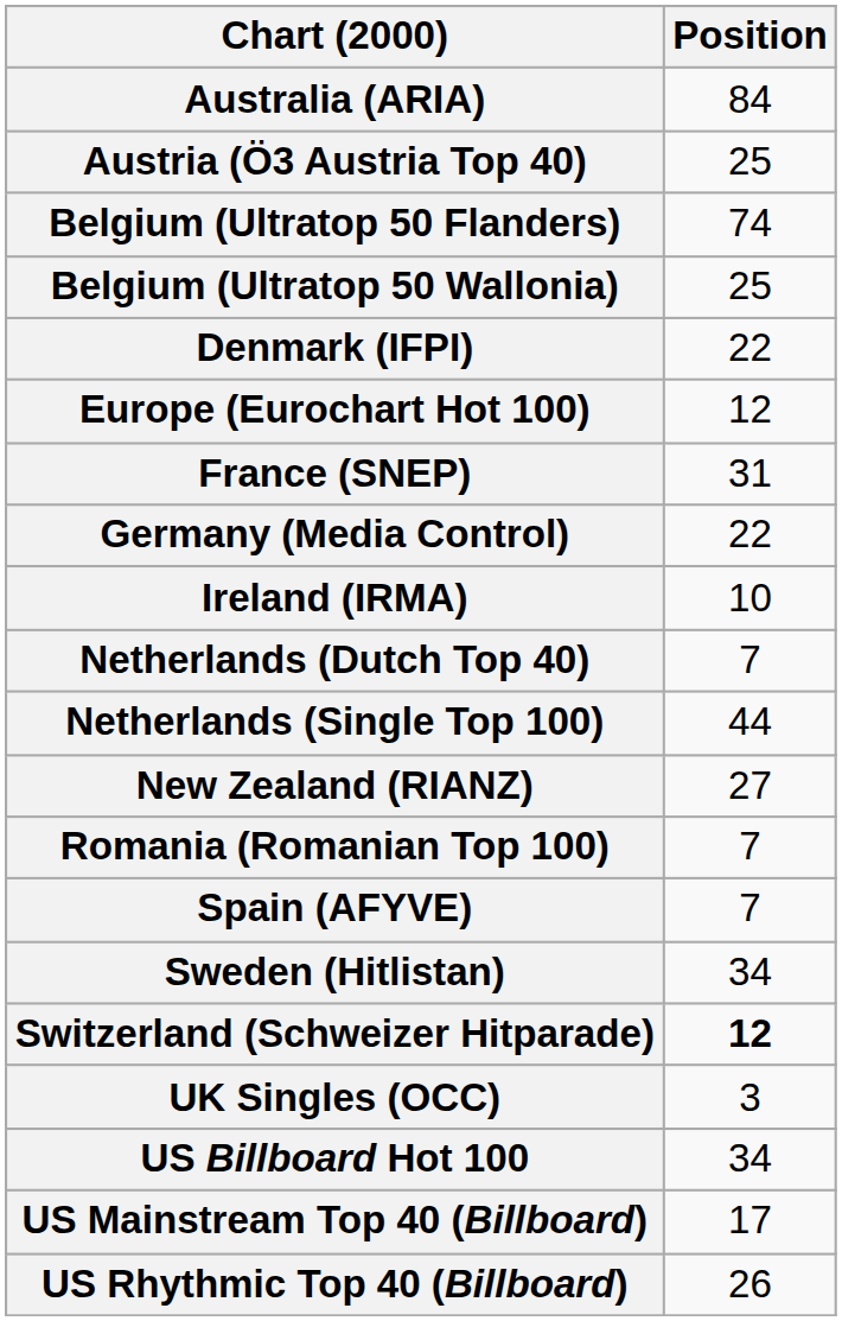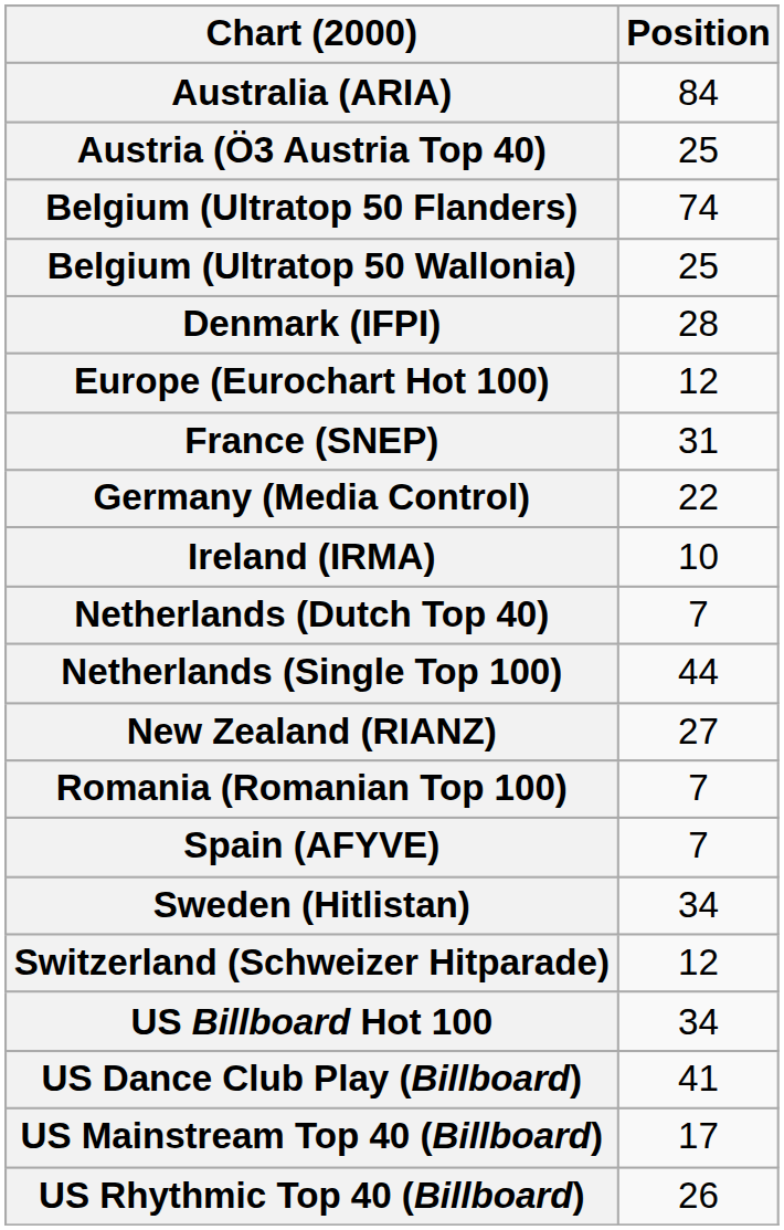Denmark (IFPI) | Position: 22 -> 28
Switzerland (Schweizer Hitparade) | Position: bold -> normal
- row: UK Singles (OCC) | 3
+ row: US Dance Club Play (Billboard) | 41
